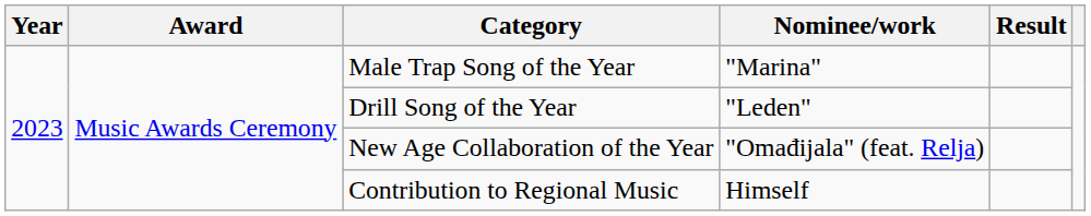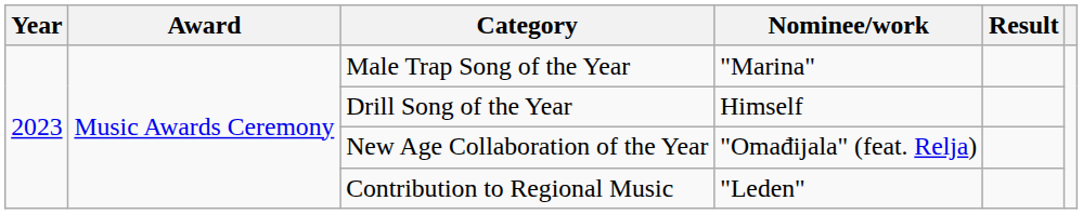Drill Song of the Year | Nominee/work: "Leden" -> Himself
Contribution to Regional Music | Nominee/work: Himself -> "Leden"
